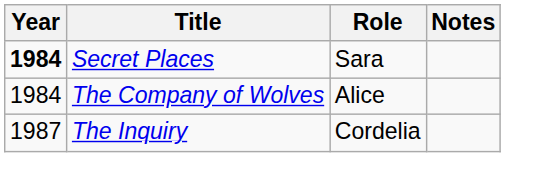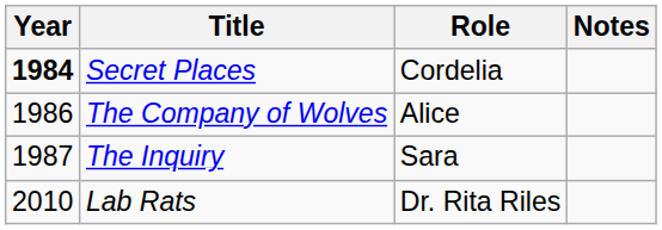Secret Places | Role: Sara -> Cordelia
The Company of Wolves | Year: 1984 -> 1986
The Inquiry | Role: Cordelia -> Sara
+ row: 2010 | Lab Rats | Dr. Rita Riles
